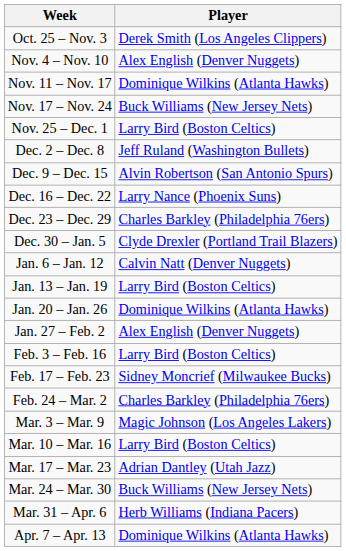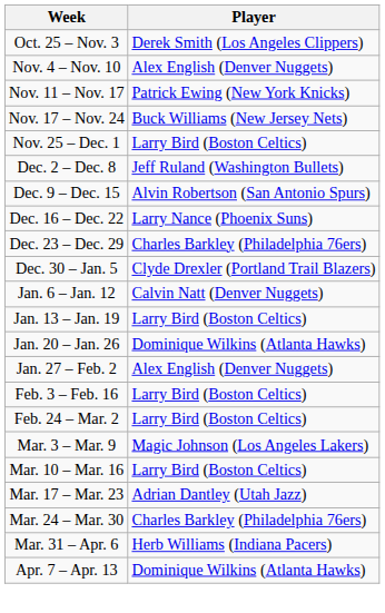Nov. 11 – Nov. 17 | Player: Dominique Wilkins (Atlanta Hawks) -> Patrick Ewing (New York Knicks)
- row: Feb. 17 – Feb. 23 | Sidney Moncrief (Milwaukee Bucks)
Feb. 24 – Mar. 2 | Player: Charles Barkley (Philadelphia 76ers) -> Larry Bird (Boston Celtics)
Mar. 24 – Mar. 30 | Player: Buck Williams (New Jersey Nets) -> Charles Barkley (Philadelphia 76ers)
